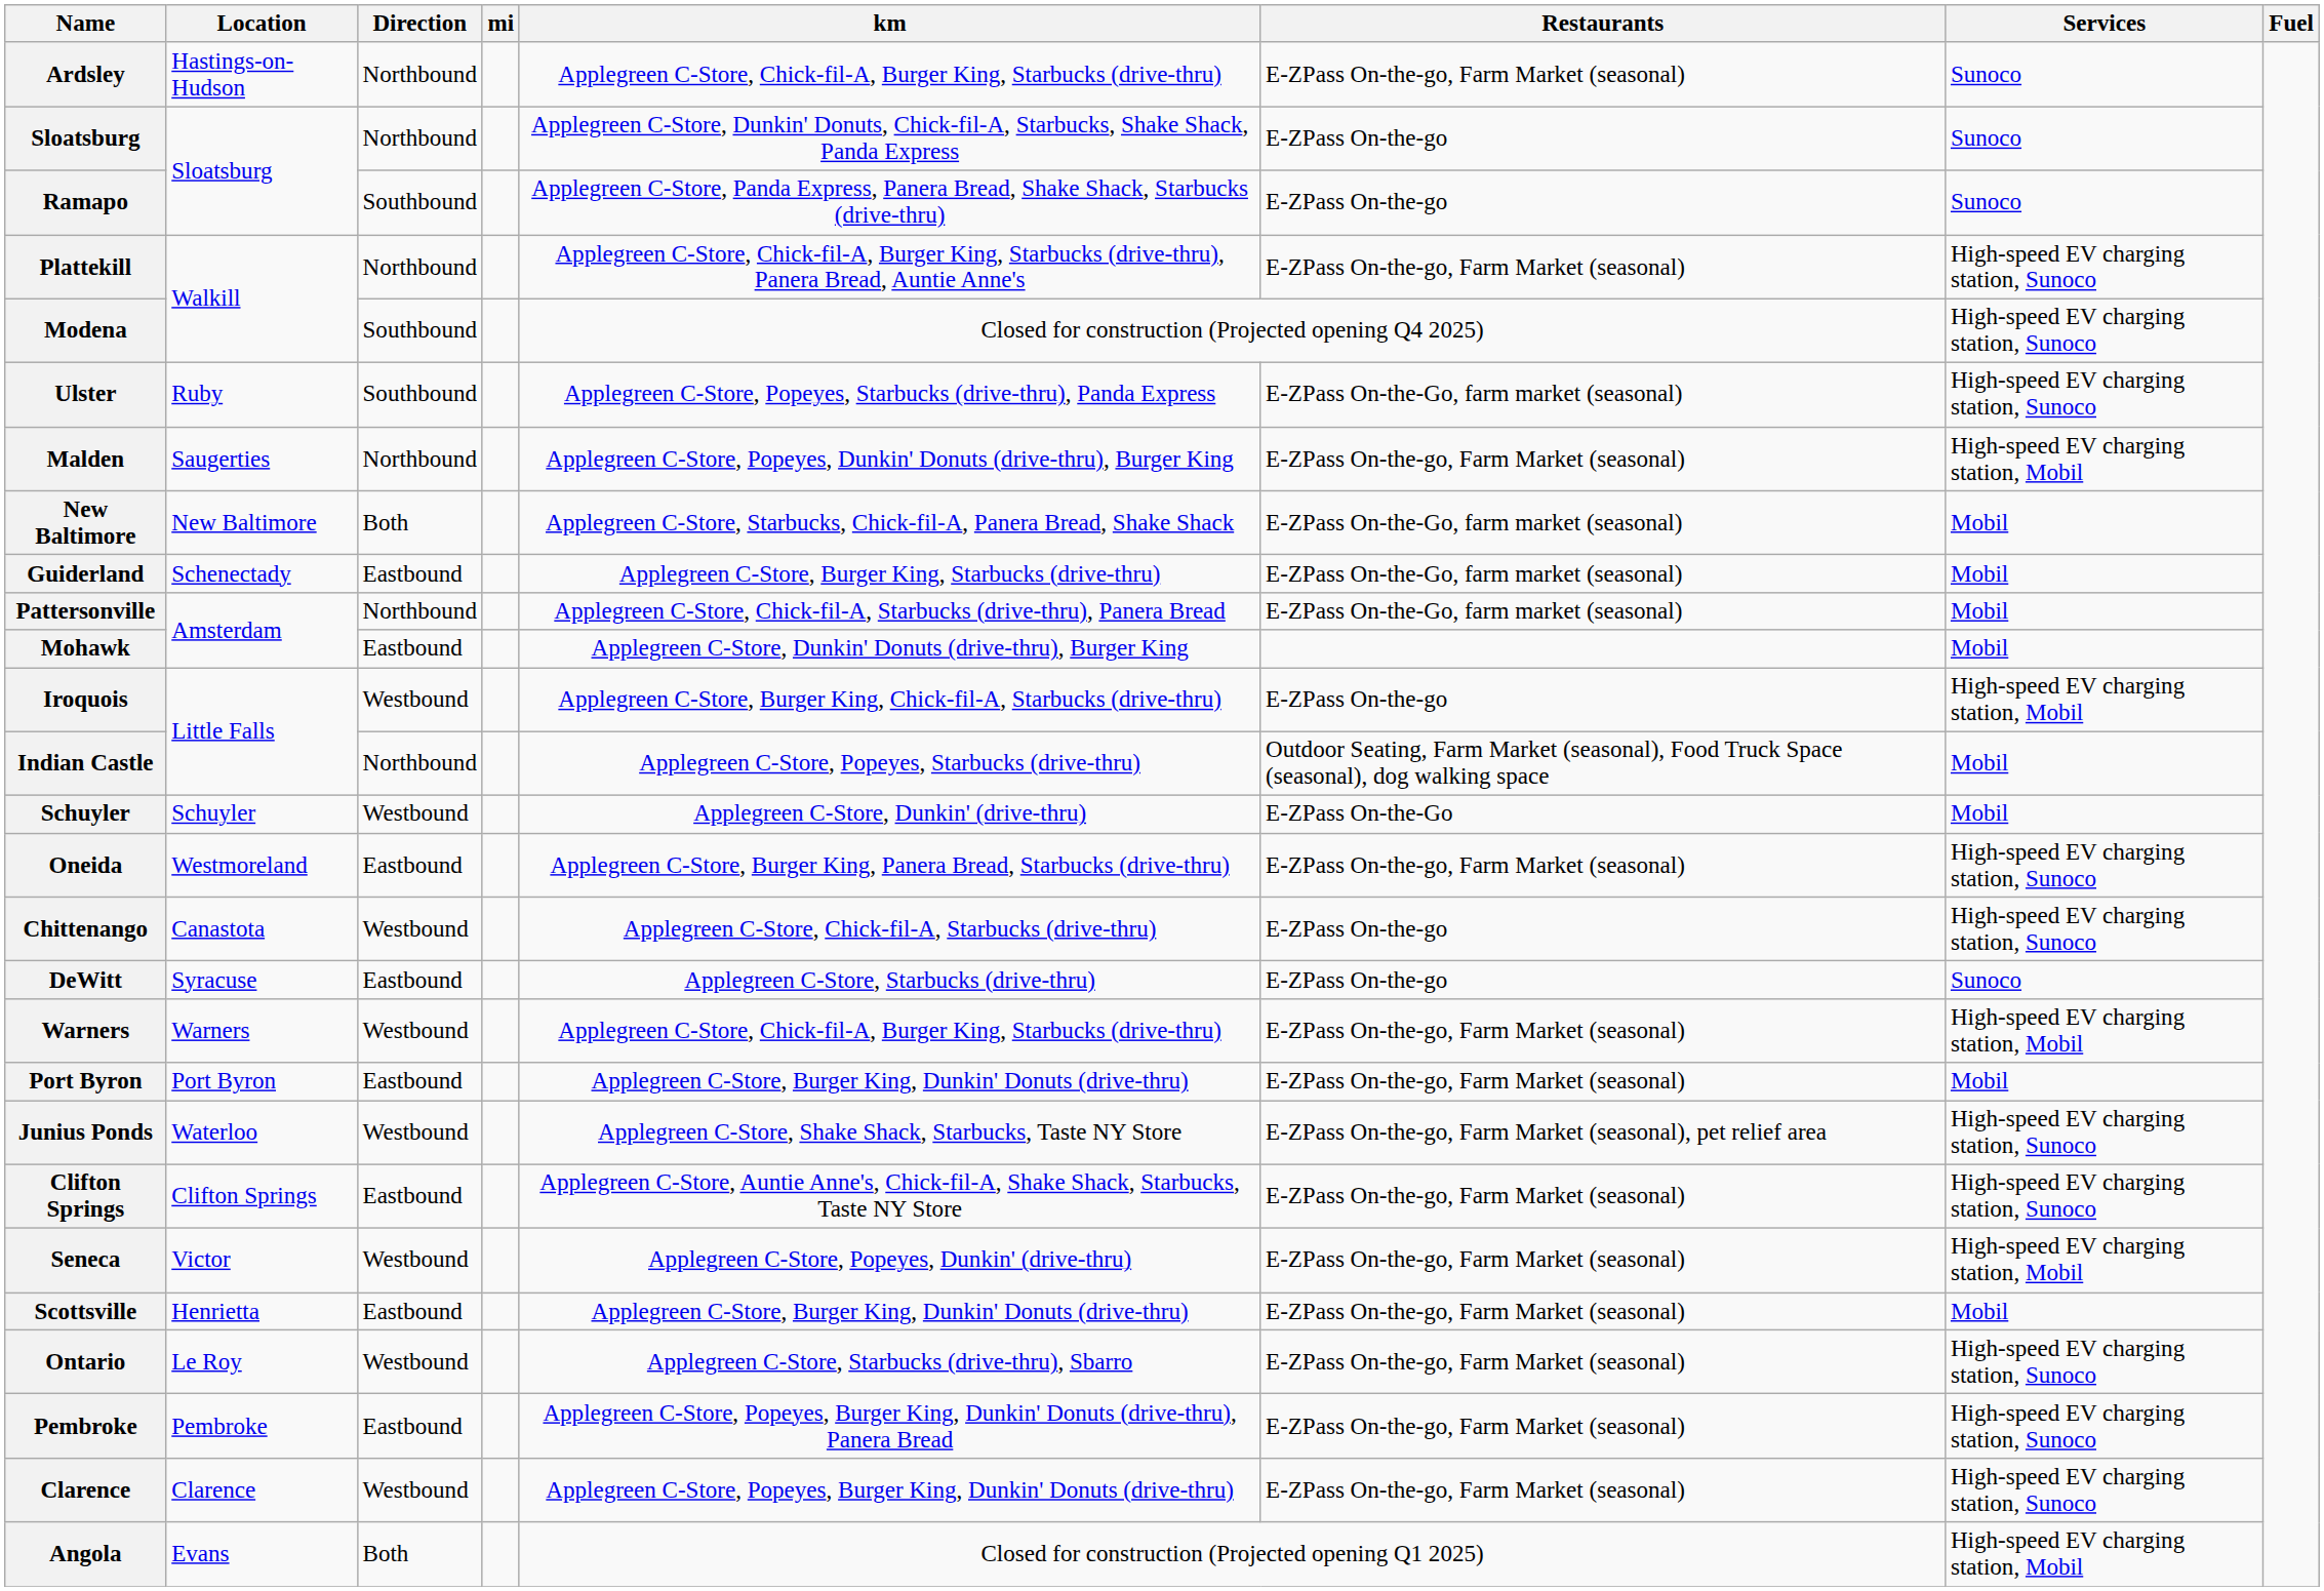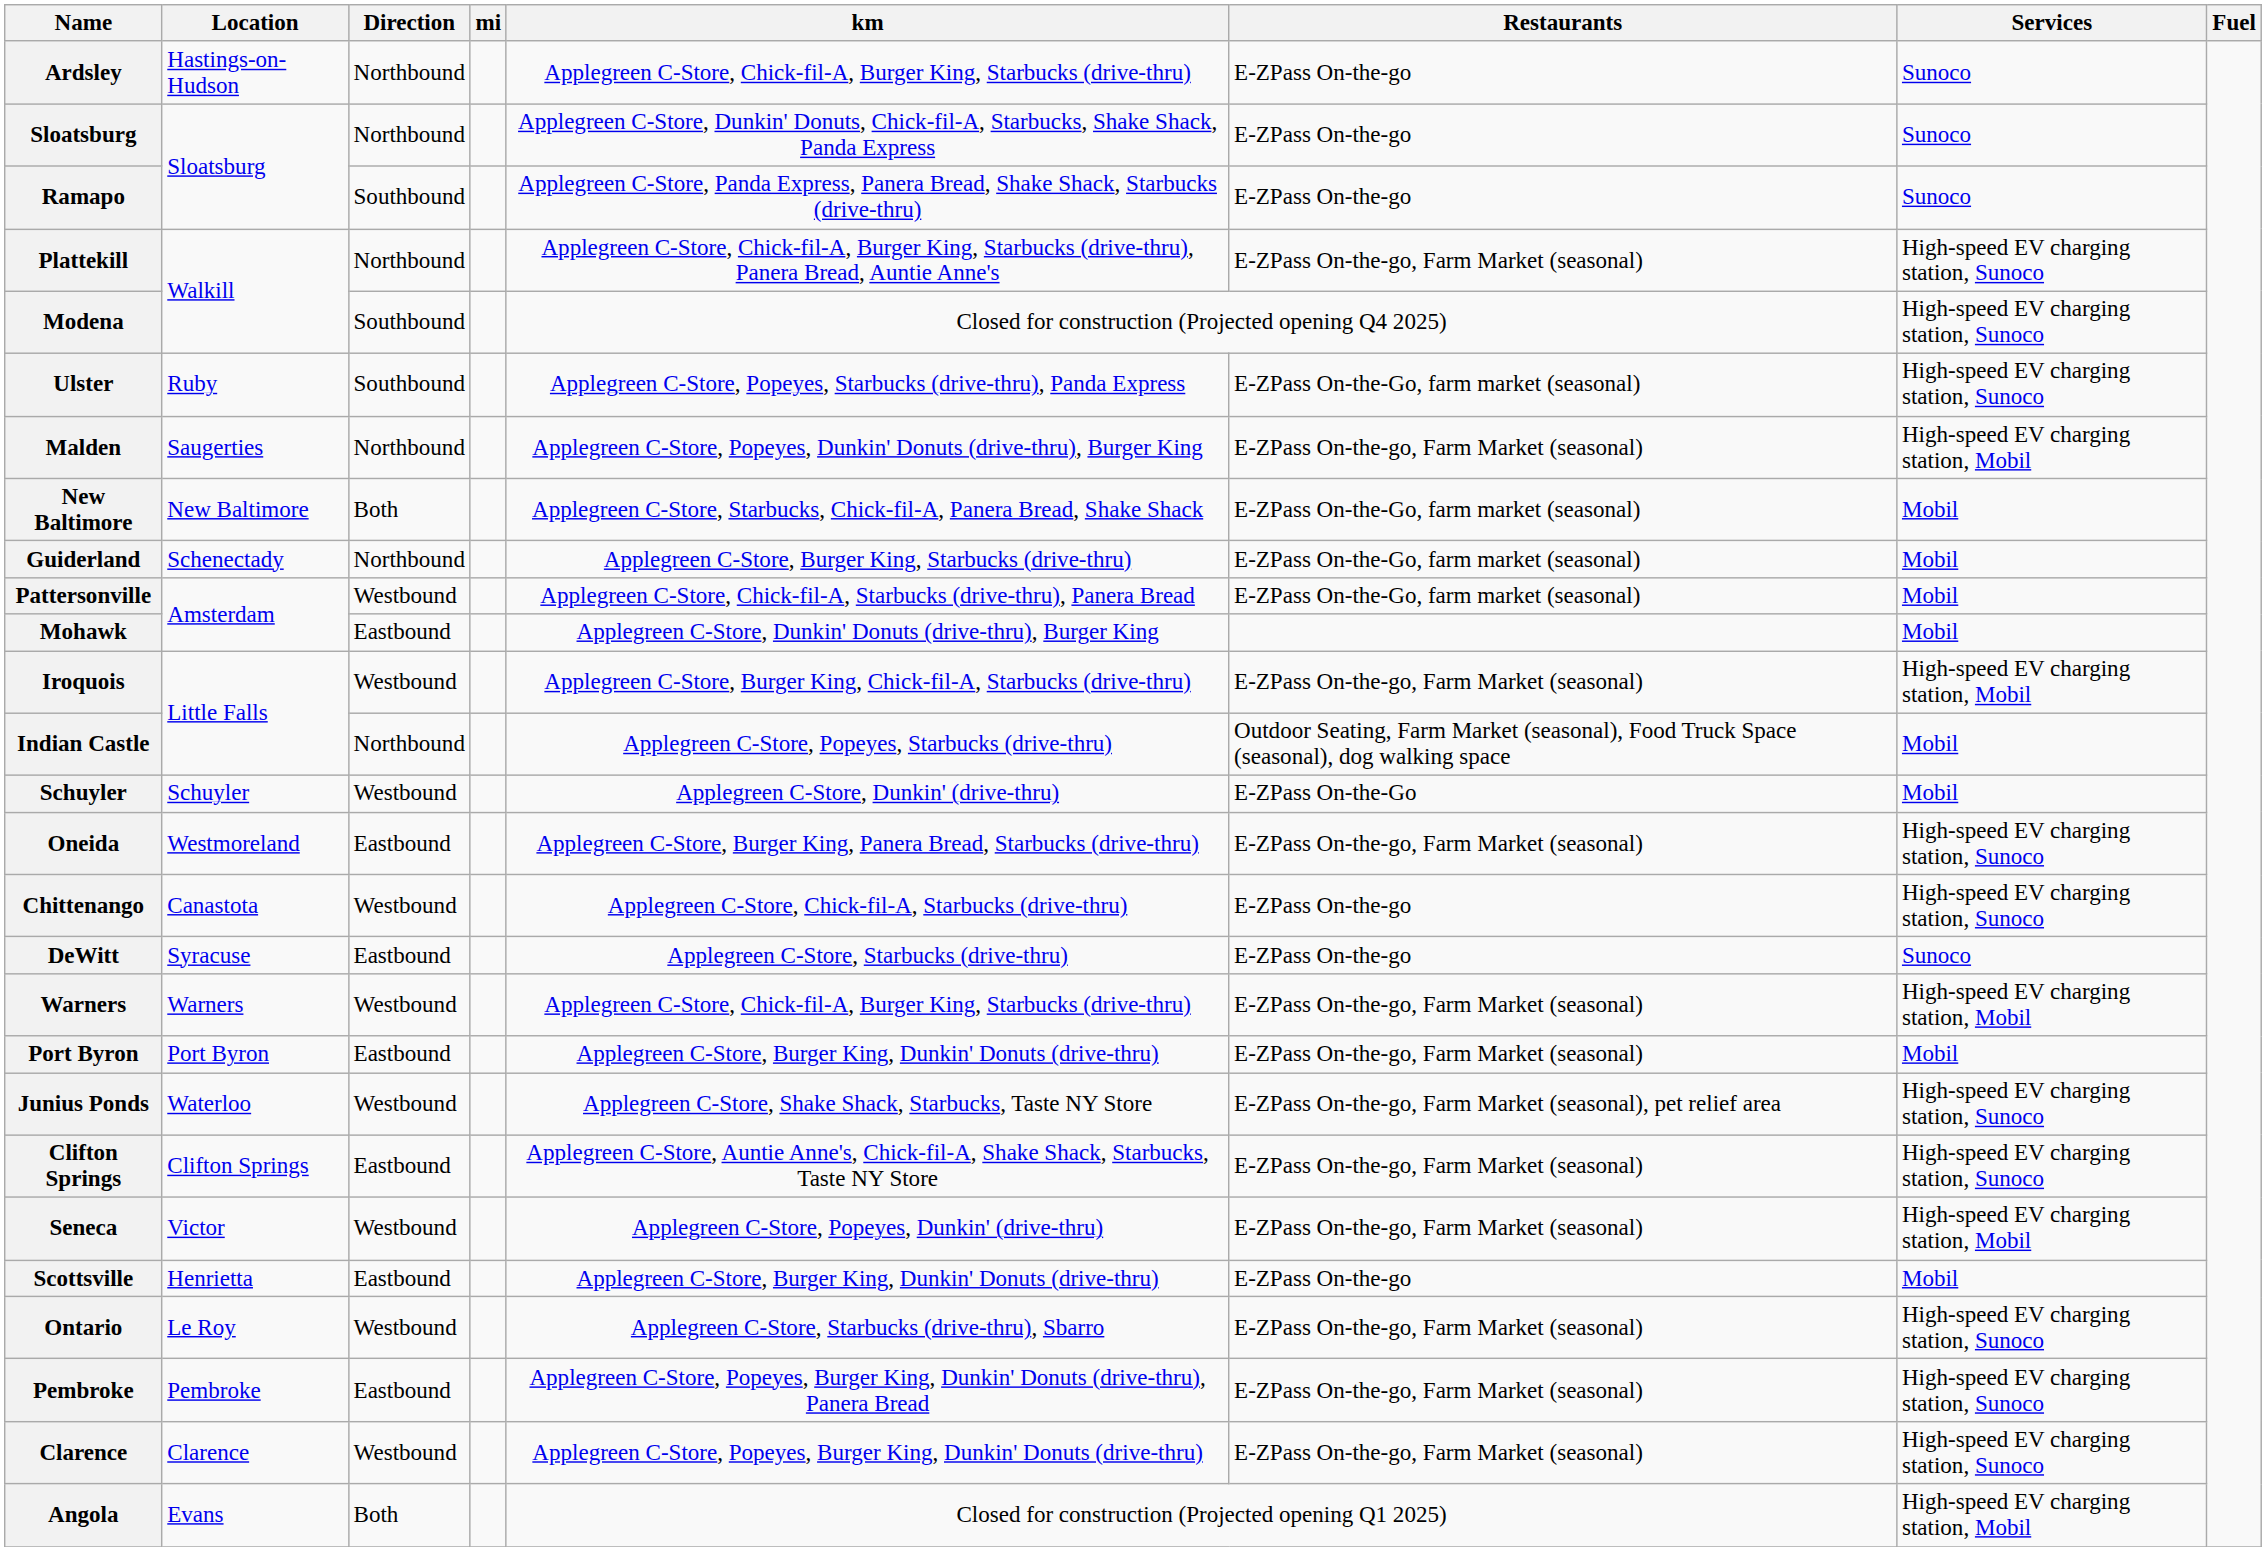Ardsley | Restaurants: E-ZPass On-the-go, Farm Market (seasonal) -> E-ZPass On-the-go
Guiderland | Direction: Eastbound -> Northbound
Pattersonville | Direction: Northbound -> Westbound
Iroquois | Restaurants: E-ZPass On-the-go -> E-ZPass On-the-go, Farm Market (seasonal)
Scottsville | Restaurants: E-ZPass On-the-go, Farm Market (seasonal) -> E-ZPass On-the-go
